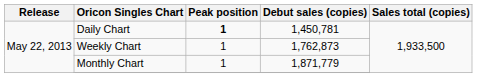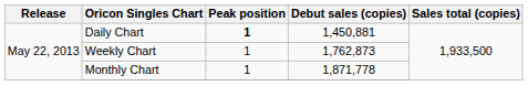Daily Chart | Debut sales (copies): 1,450,781 -> 1,450,881
Monthly Chart | Debut sales (copies): 1,871,779 -> 1,871,778
